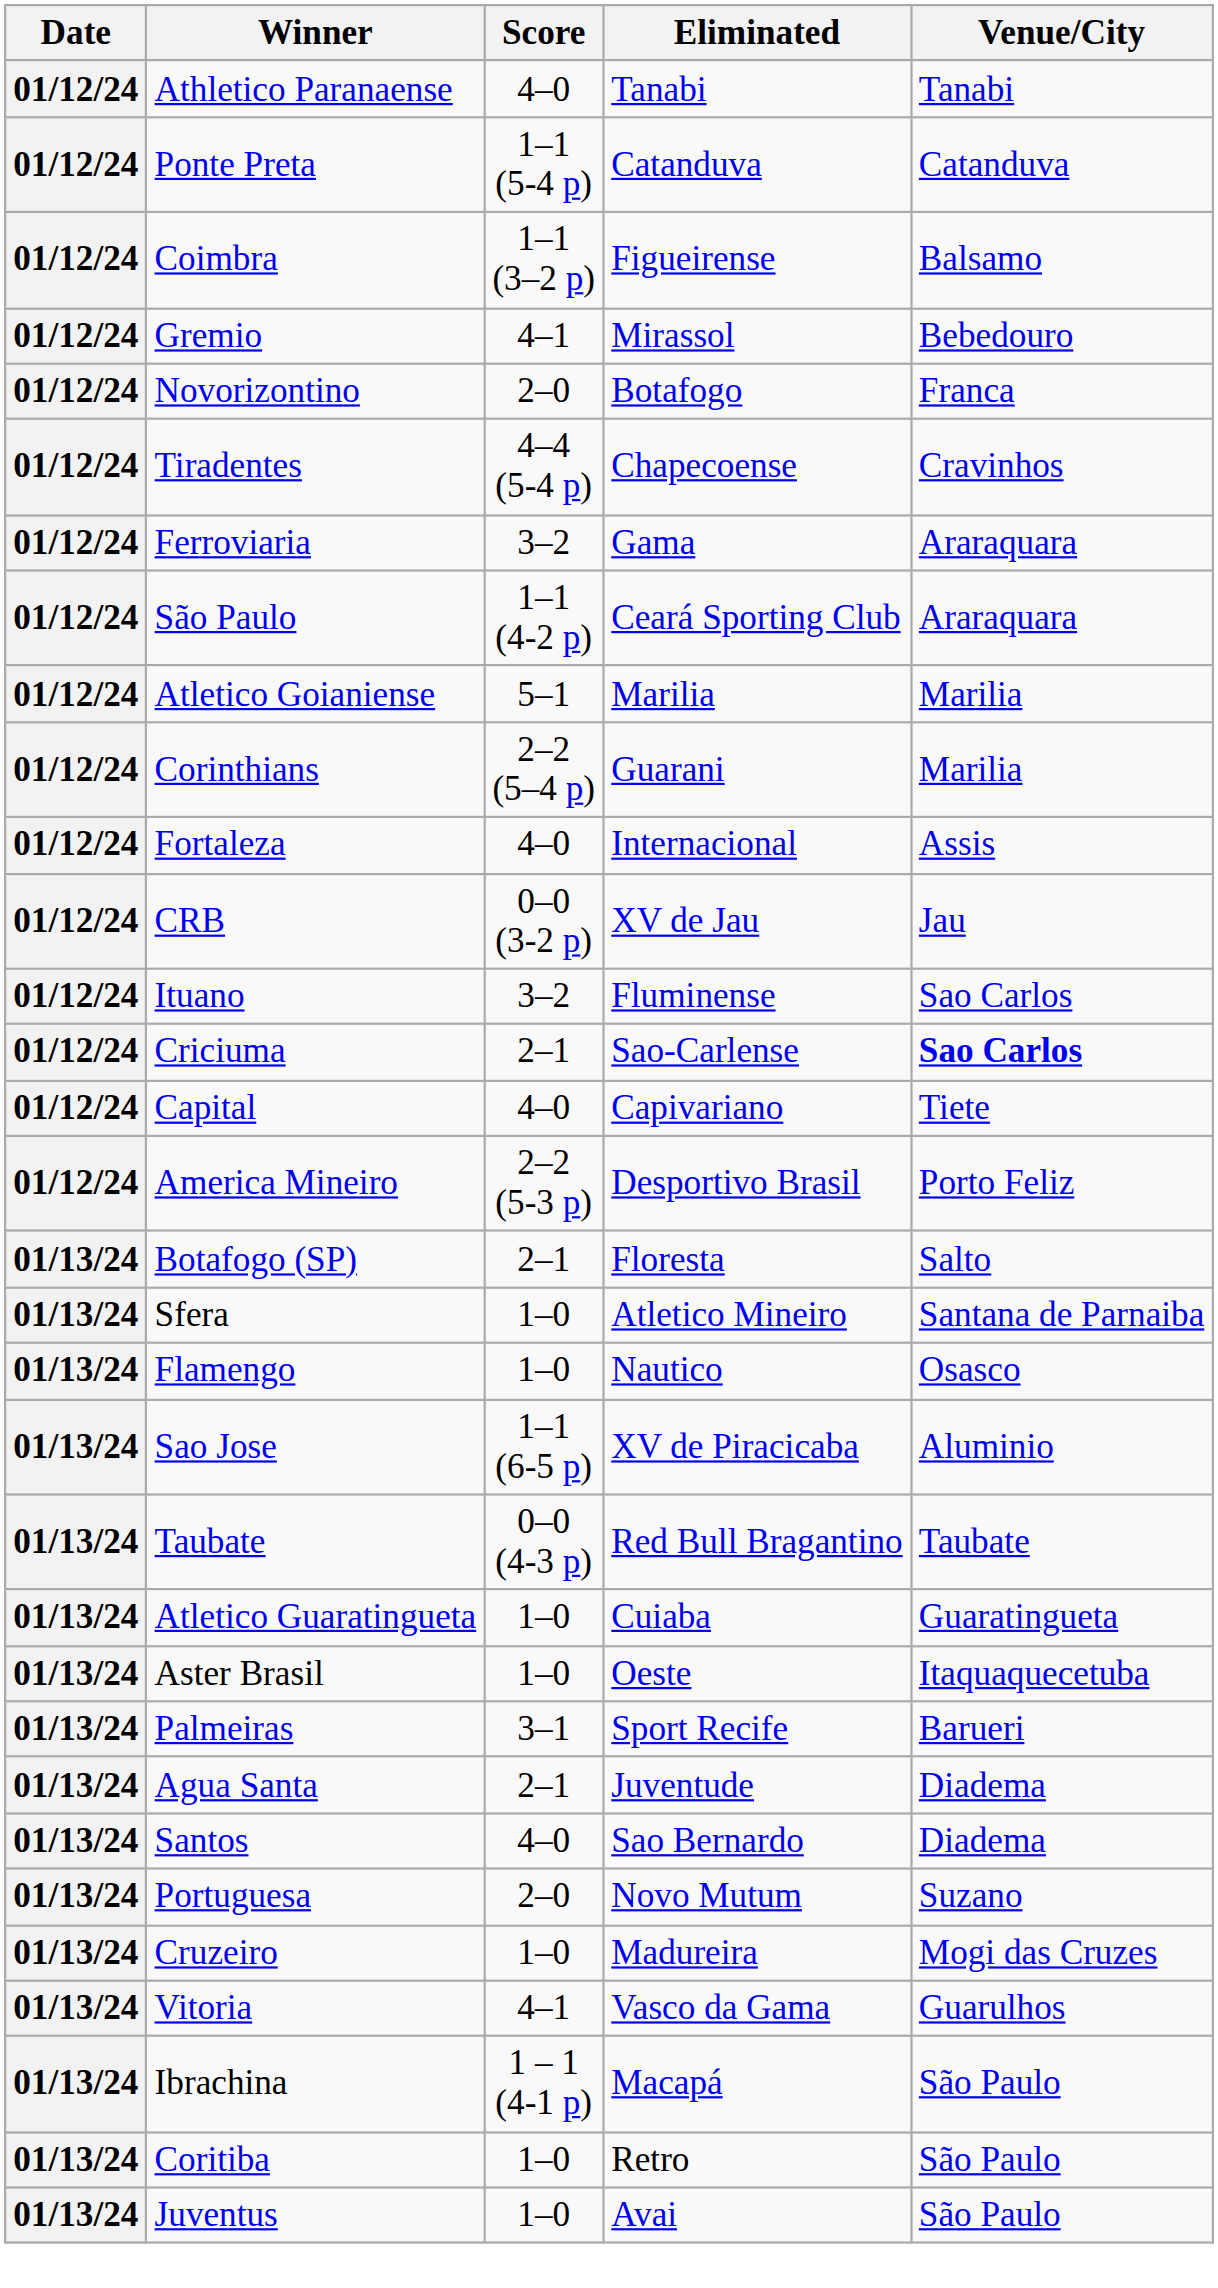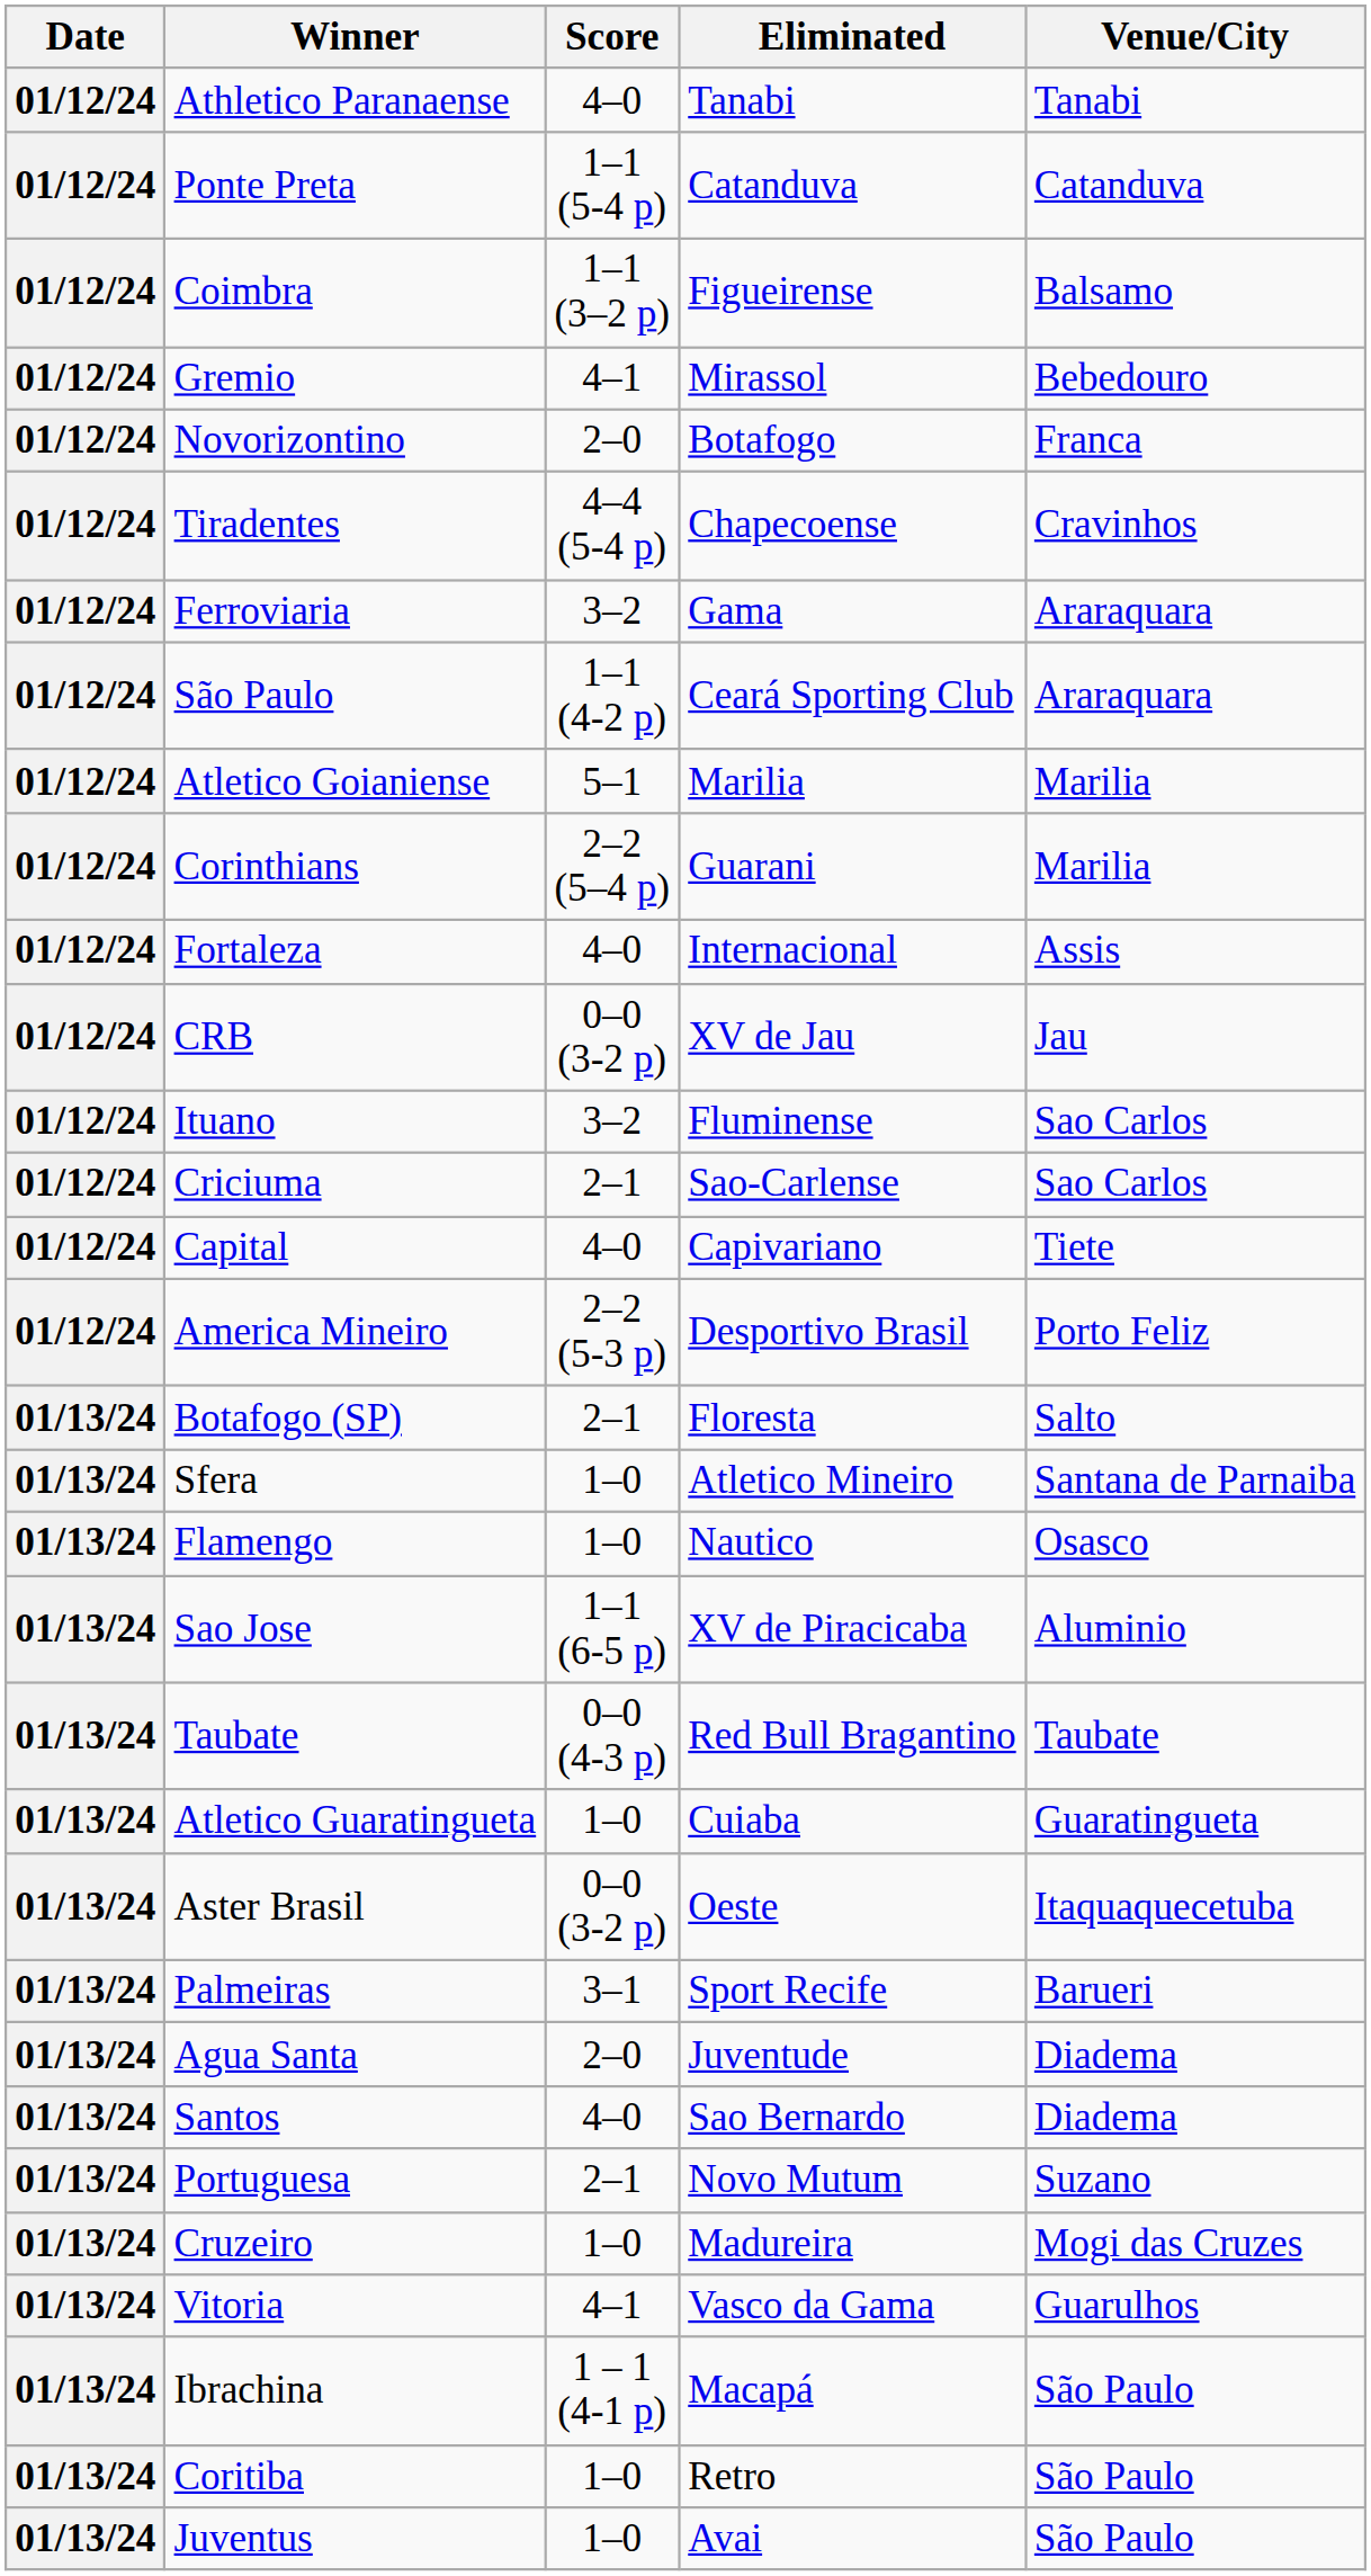Criciuma | Venue/City: bold -> normal
Aster Brasil | Score: 1–0 -> 0–0 (3-2 p)
Agua Santa | Score: 2–1 -> 2–0
Portuguesa | Score: 2–0 -> 2–1
